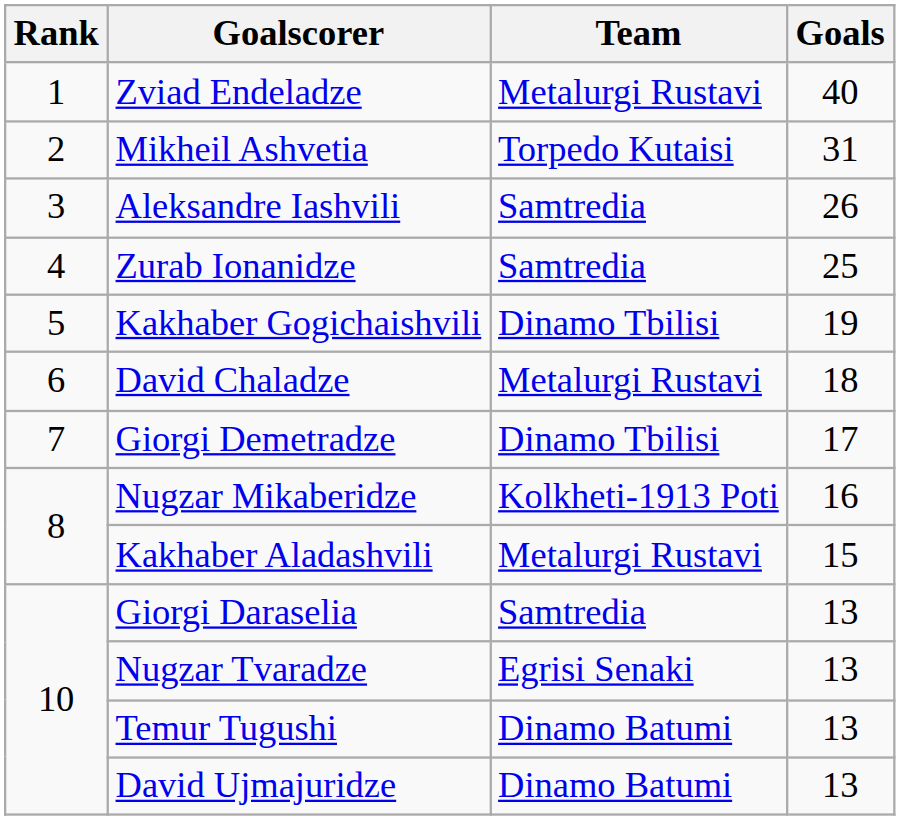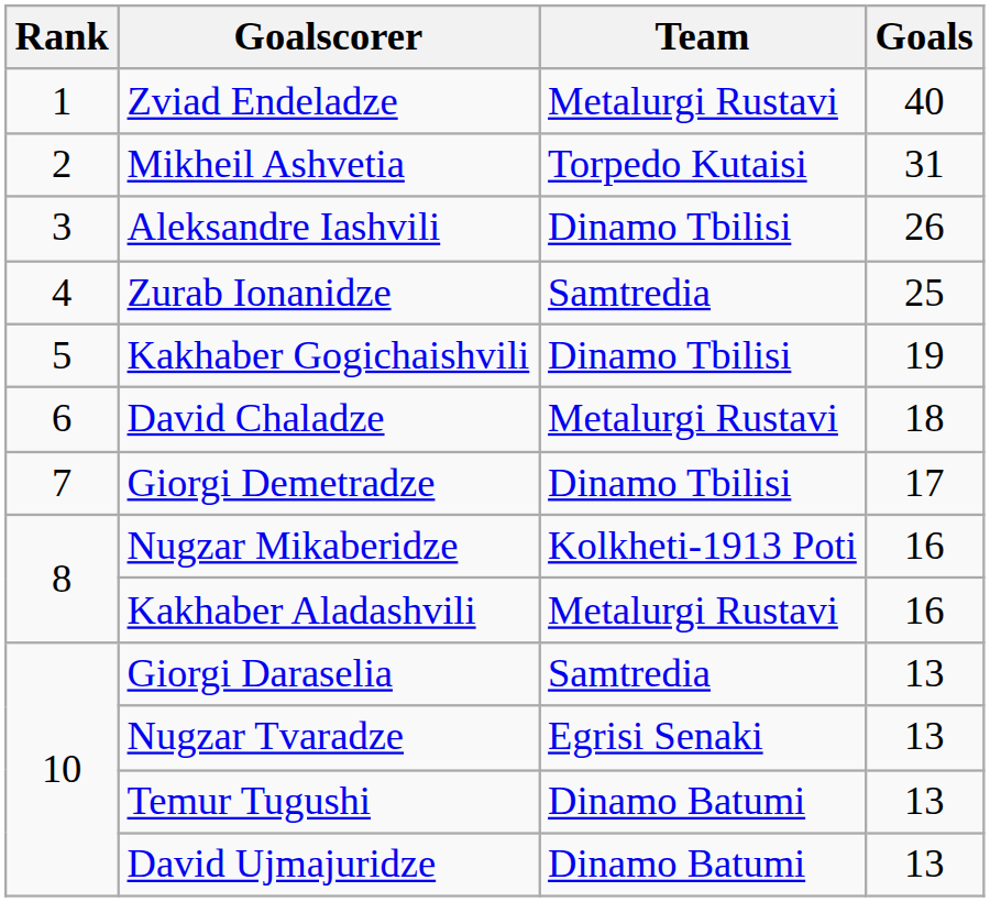Aleksandre Iashvili | Team: Samtredia -> Dinamo Tbilisi
Kakhaber Aladashvili | Goals: 15 -> 16
